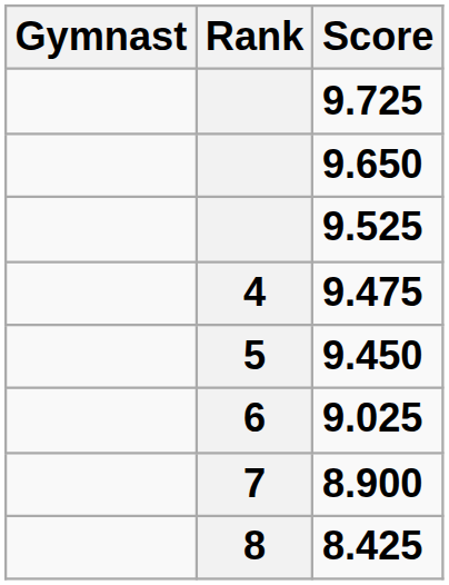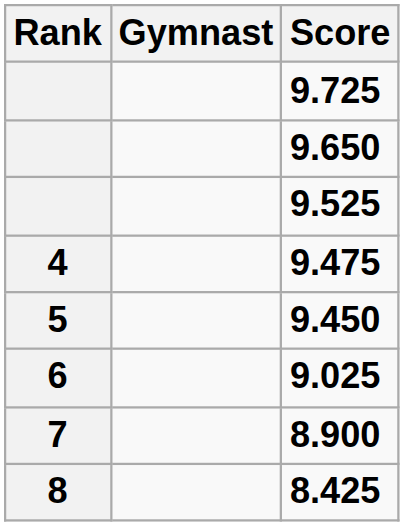columns swapped: Rank <-> Gymnast
